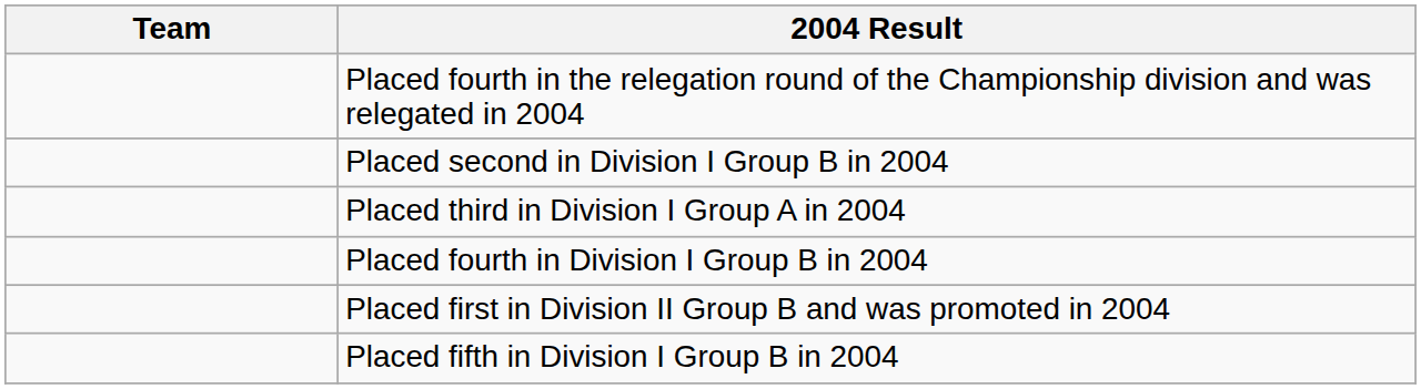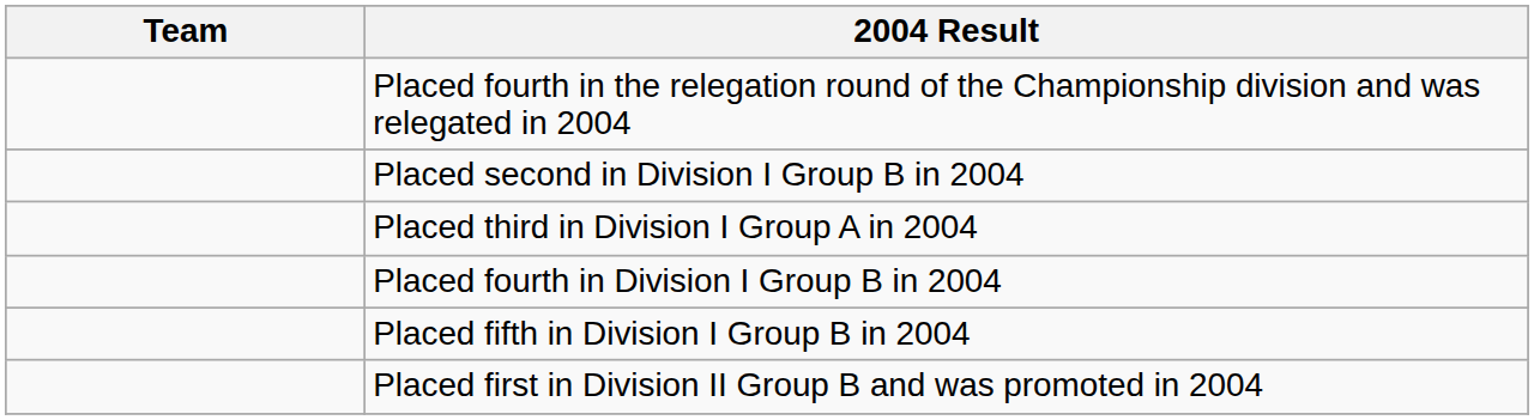rows swapped: Placed fifth in Division I Group B in 2004 <-> Placed first in Division II Group B and was promoted in 2004
